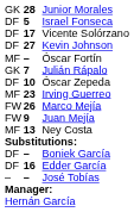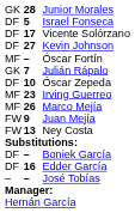Marco Mejía | column 1: FW -> MF
Ney Costa | column 1: MF -> FW
